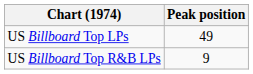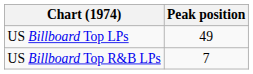US Billboard Top R&B LPs | Peak position: 9 -> 7
